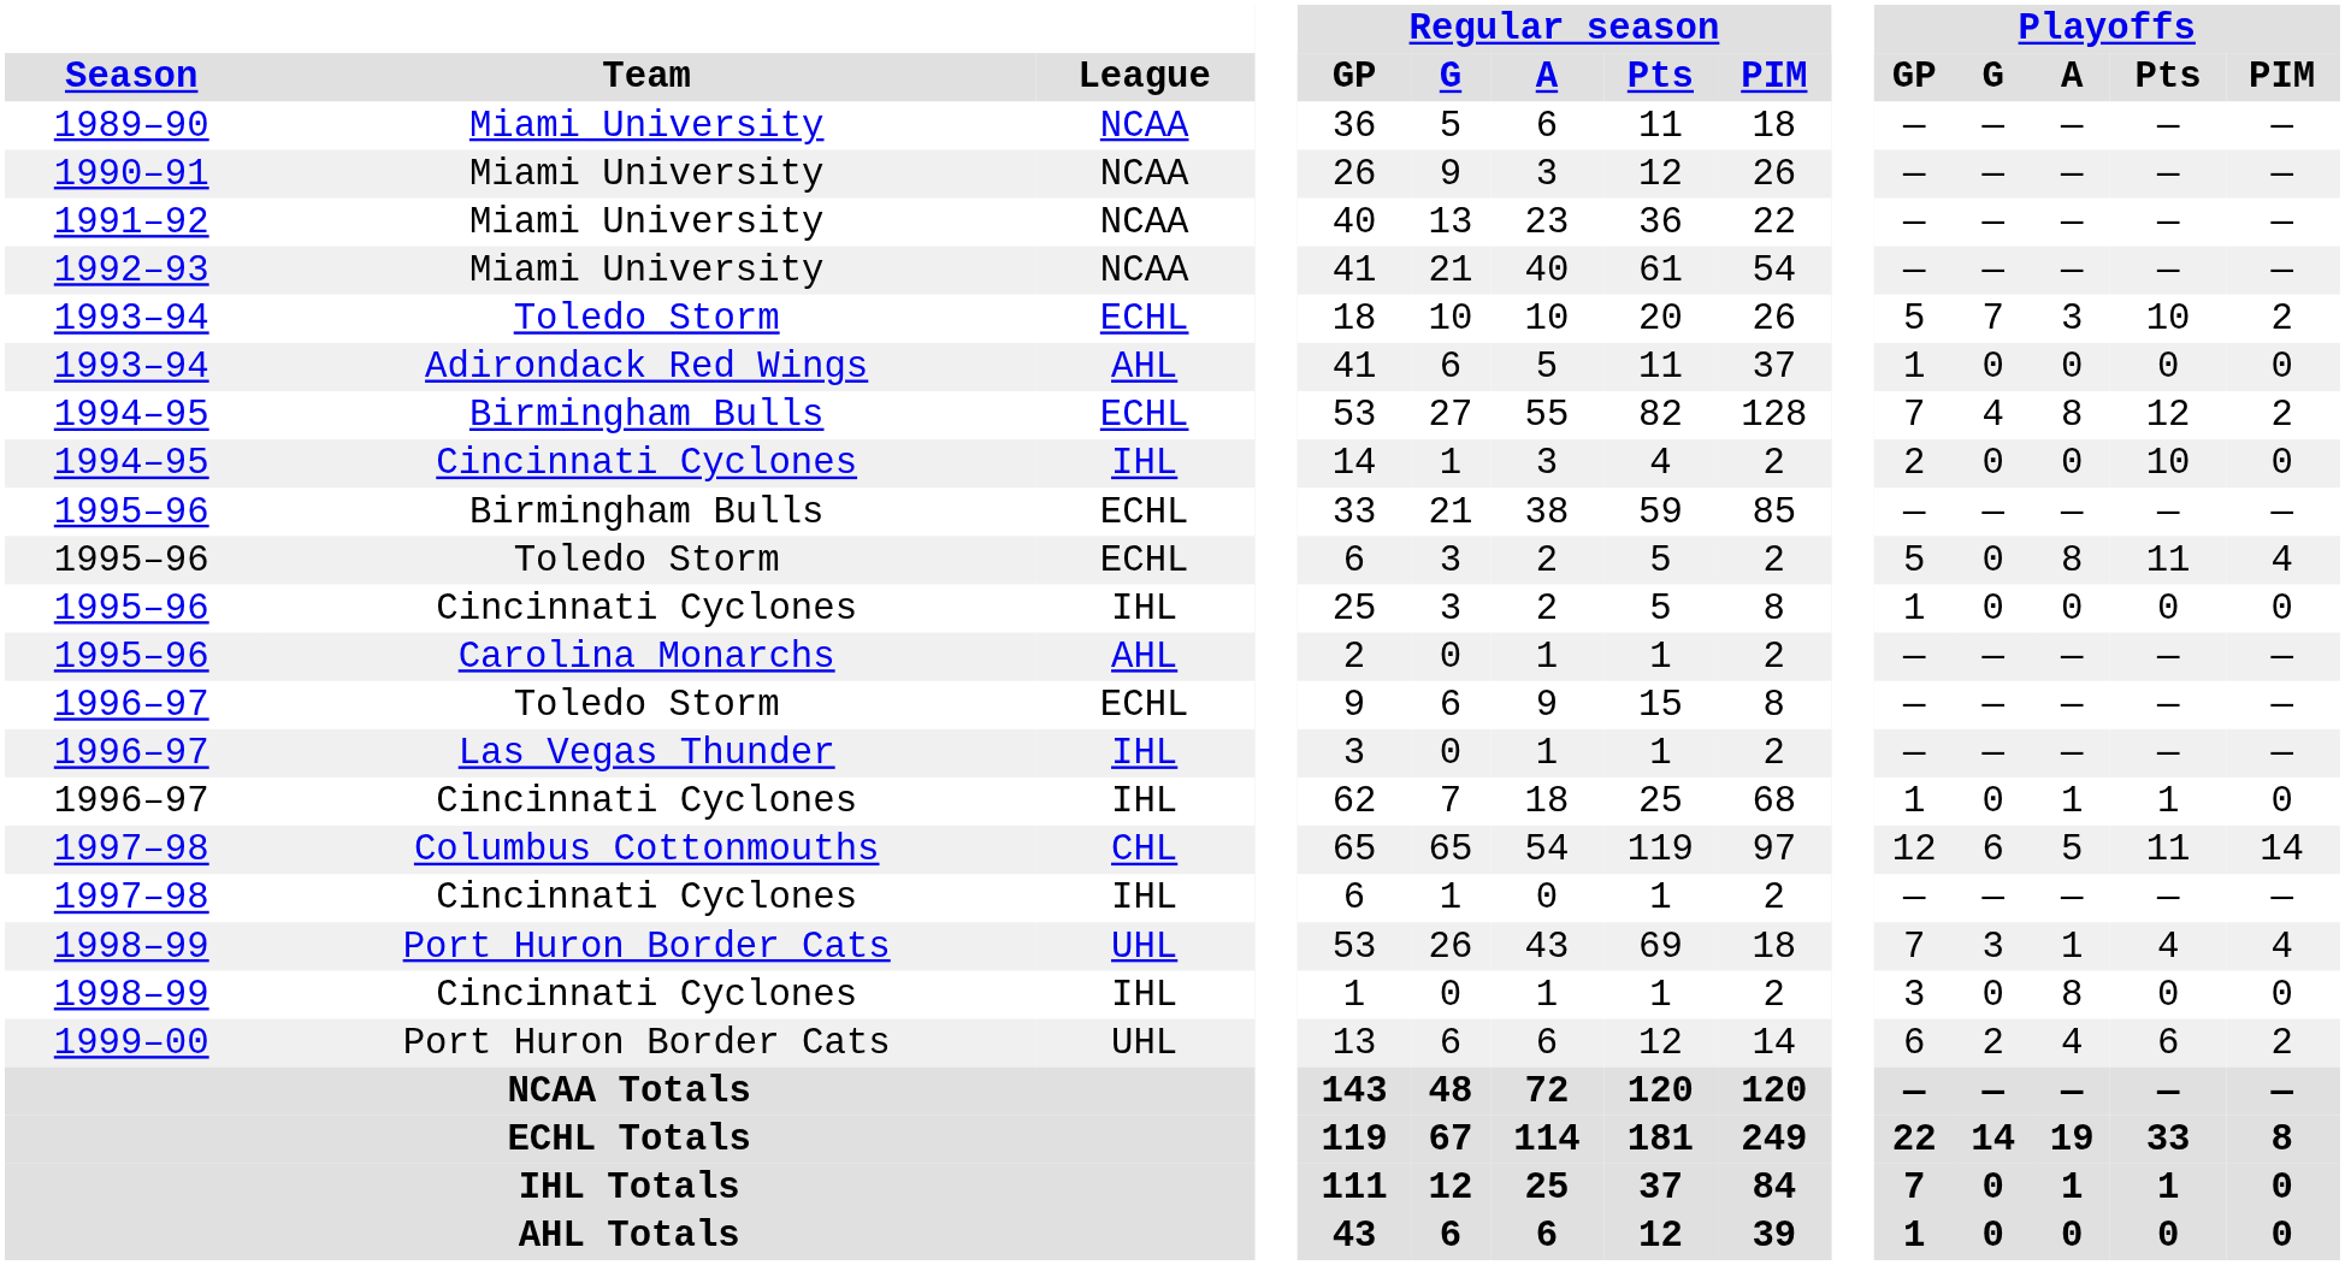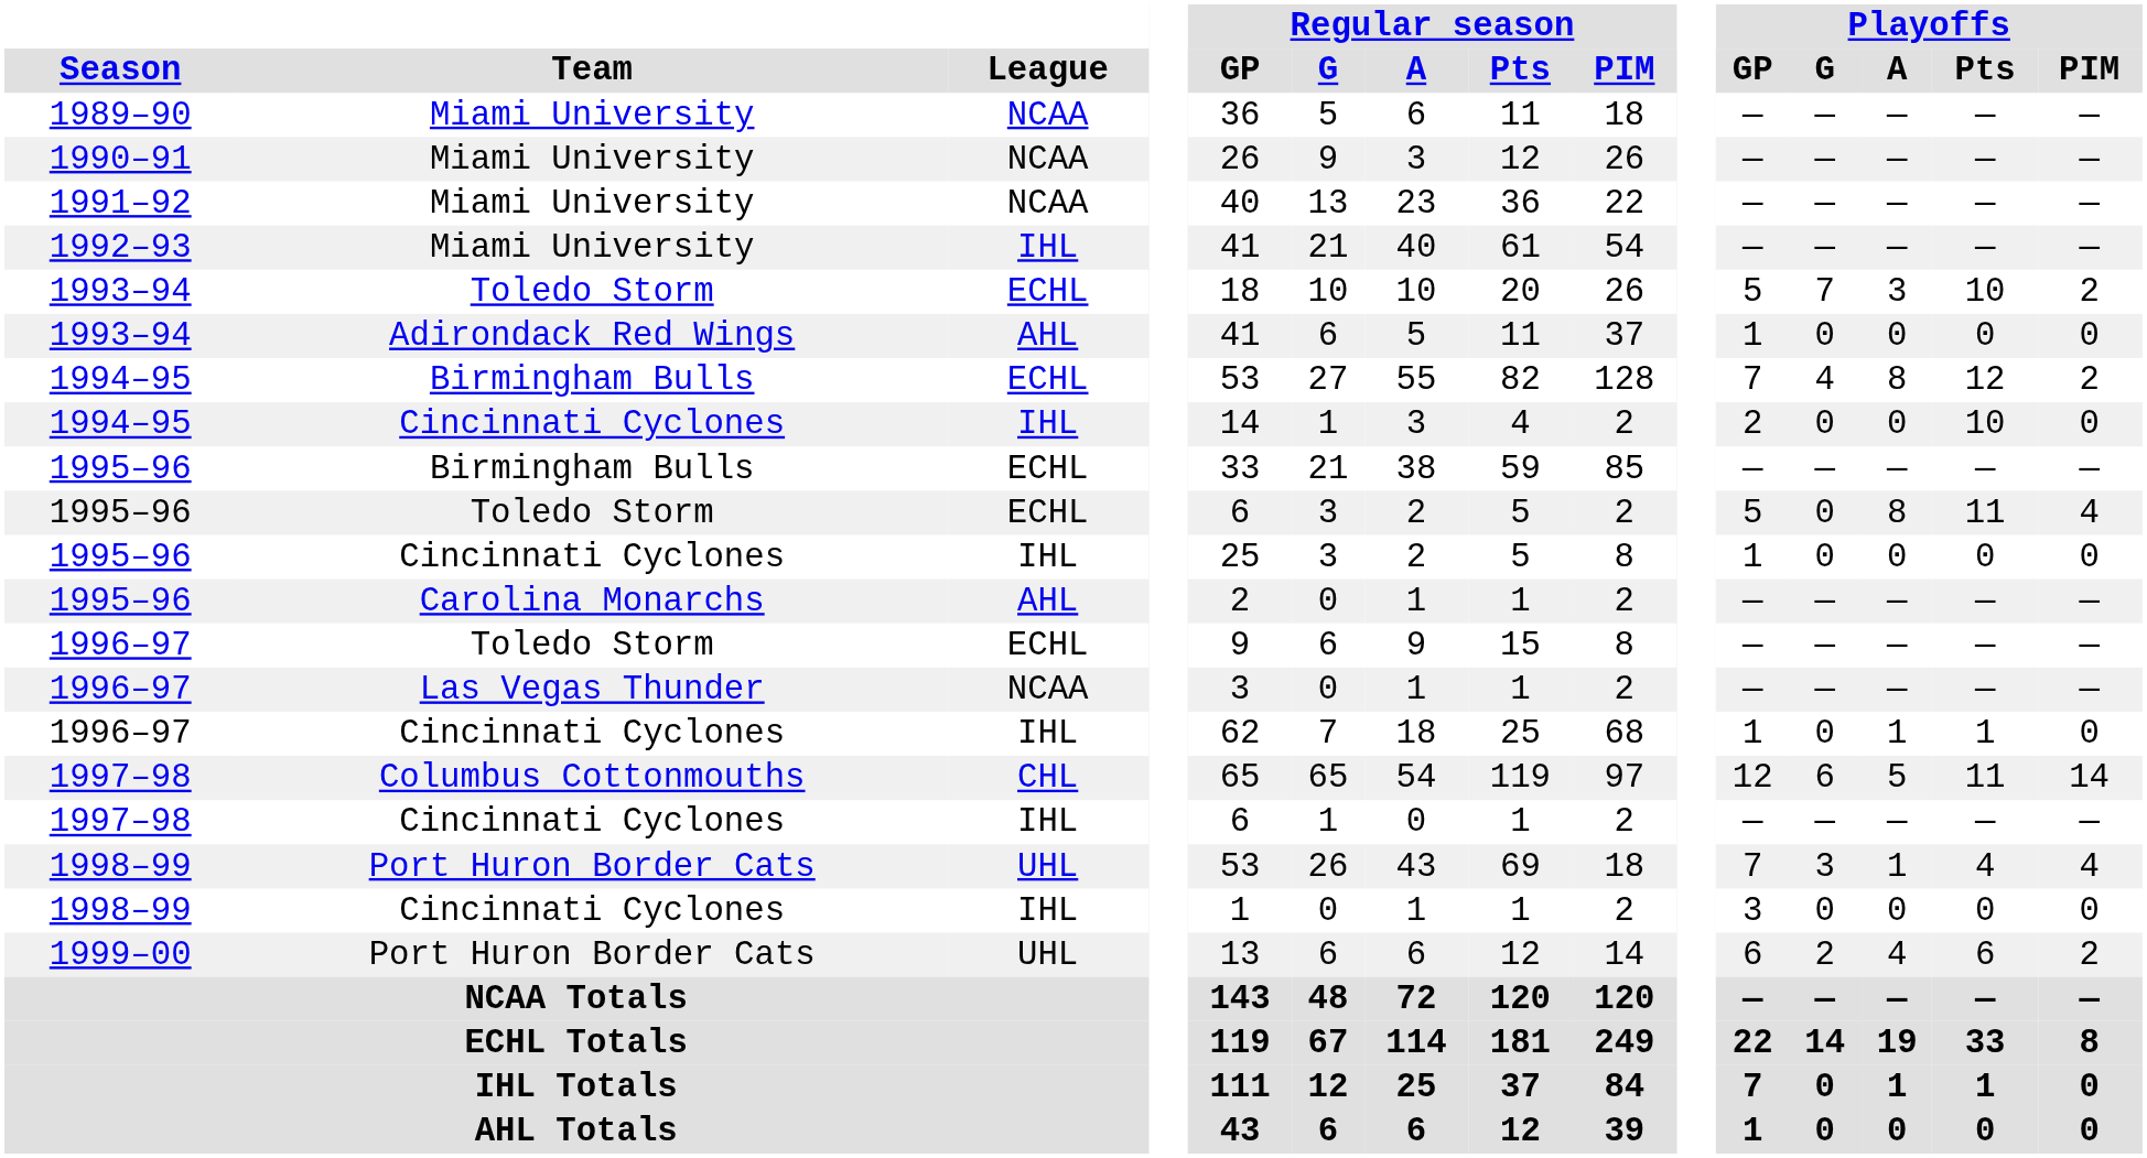1992–93 | League: NCAA -> IHL
1996–97 / Las Vegas Thunder | League: IHL -> NCAA
1998–99 / Cincinnati Cyclones | Playoffs / A: 8 -> 0
